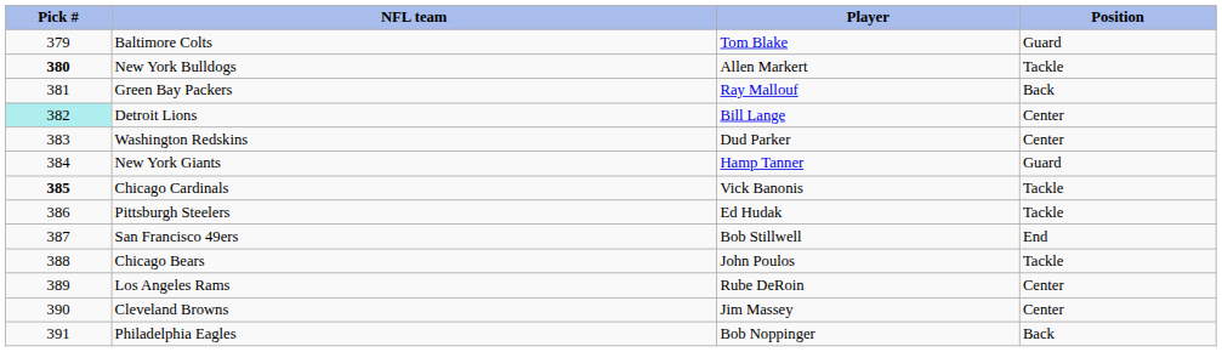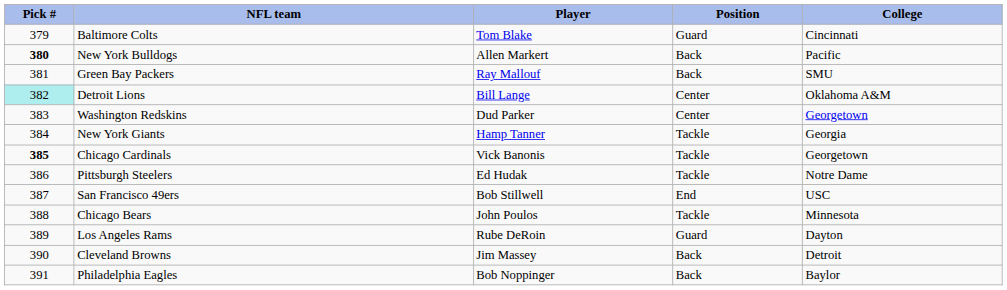+ column: College | Cincinnati | Pacific | SMU | Oklahoma A&M | Georgetown | Georgia | Georgetown | Notre Dame | USC | Minnesota | Dayton | Detroit | Baylor
New York Bulldogs | Position: Tackle -> Back
New York Giants | Position: Guard -> Tackle
Los Angeles Rams | Position: Center -> Guard
Cleveland Browns | Position: Center -> Back
